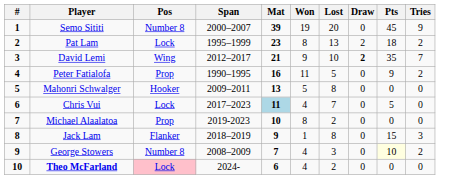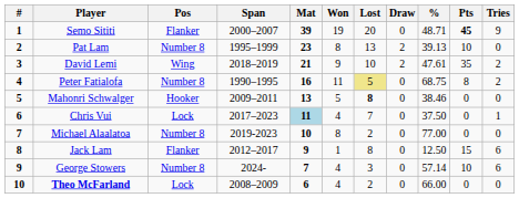+ column: % | 48.71 | 39.13 | 47.61 | 68.75 | 38.46 | 37.50 | 77.00 | 12.50 | 57.14 | 66.00
Semo Sititi | Pos: Number 8 -> Flanker
Semo Sititi | Pts: normal -> bold
Pat Lam | Pos: Lock -> Number 8
Pat Lam | Pts: 18 -> 10
Pat Lam | Tries: 2 -> 0
David Lemi | Span: 2012–2017 -> 2018–2019
David Lemi | Draw: bold -> normal
David Lemi | Tries: 7 -> 2
Peter Fatialofa | Pos: Prop -> Number 8
Peter Fatialofa | Lost: no background -> khaki background
Peter Fatialofa | Pts: 9 -> 8
Mahonri Schwalger | Lost: normal -> bold
Chris Vui | Pts: 5 -> 0
Chris Vui | Tries: 0 -> 1
Michael Alaalatoa | Pos: Prop -> Number 8
Jack Lam | Span: 2018–2019 -> 2012–2017
Jack Lam | Tries: 3 -> 6
George Stowers | Span: 2008–2009 -> 2024-
George Stowers | Pts: lightyellow background -> no background
George Stowers | Tries: 2 -> 6
Theo McFarland | Pos: pink background -> no background
Theo McFarland | Span: 2024- -> 2008–2009
